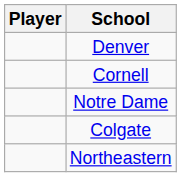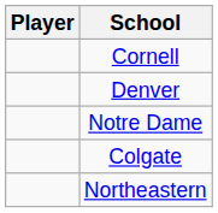rows swapped: Cornell <-> Denver
